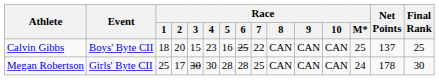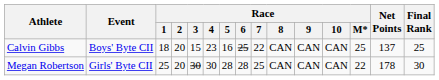Megan Robertson | Race / 2: 17 -> 20
Megan Robertson | Race / M*: 24 -> 22
